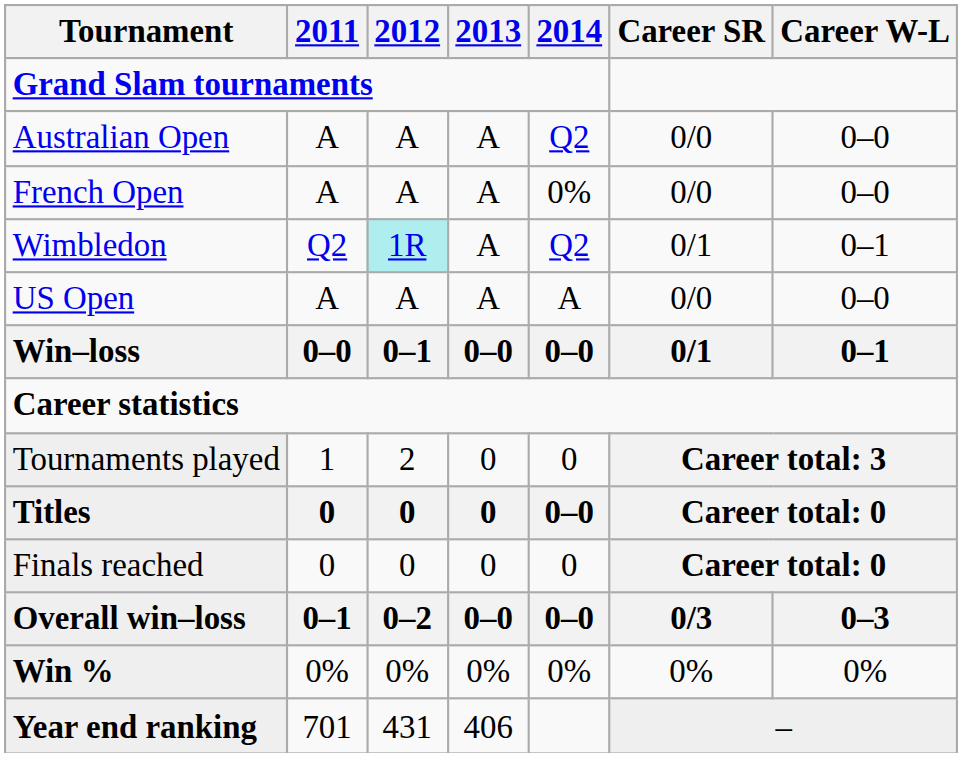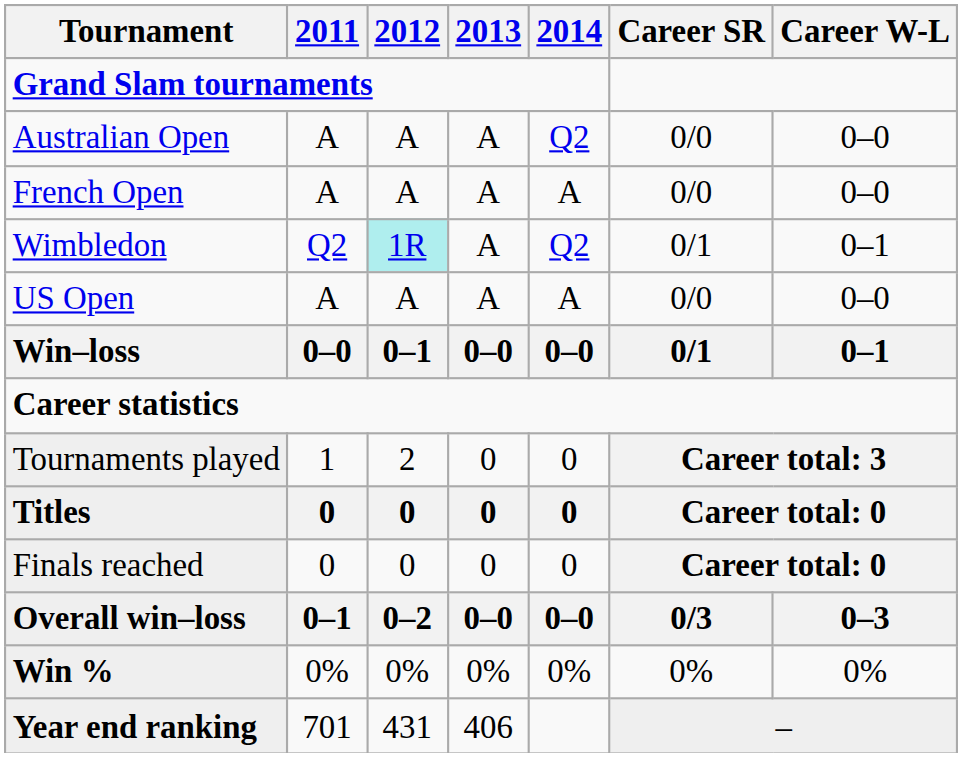French Open | 2014: 0% -> A
Titles | 2014: 0–0 -> 0
